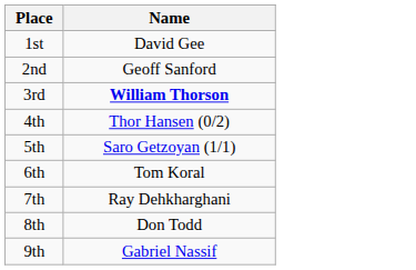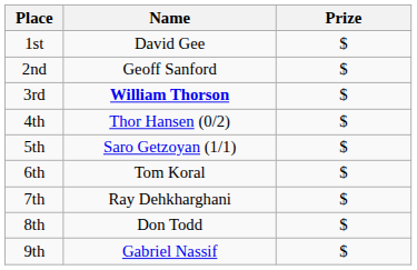+ column: Prize | $ | $ | $ | $ | $ | $ | $ | $ | $
